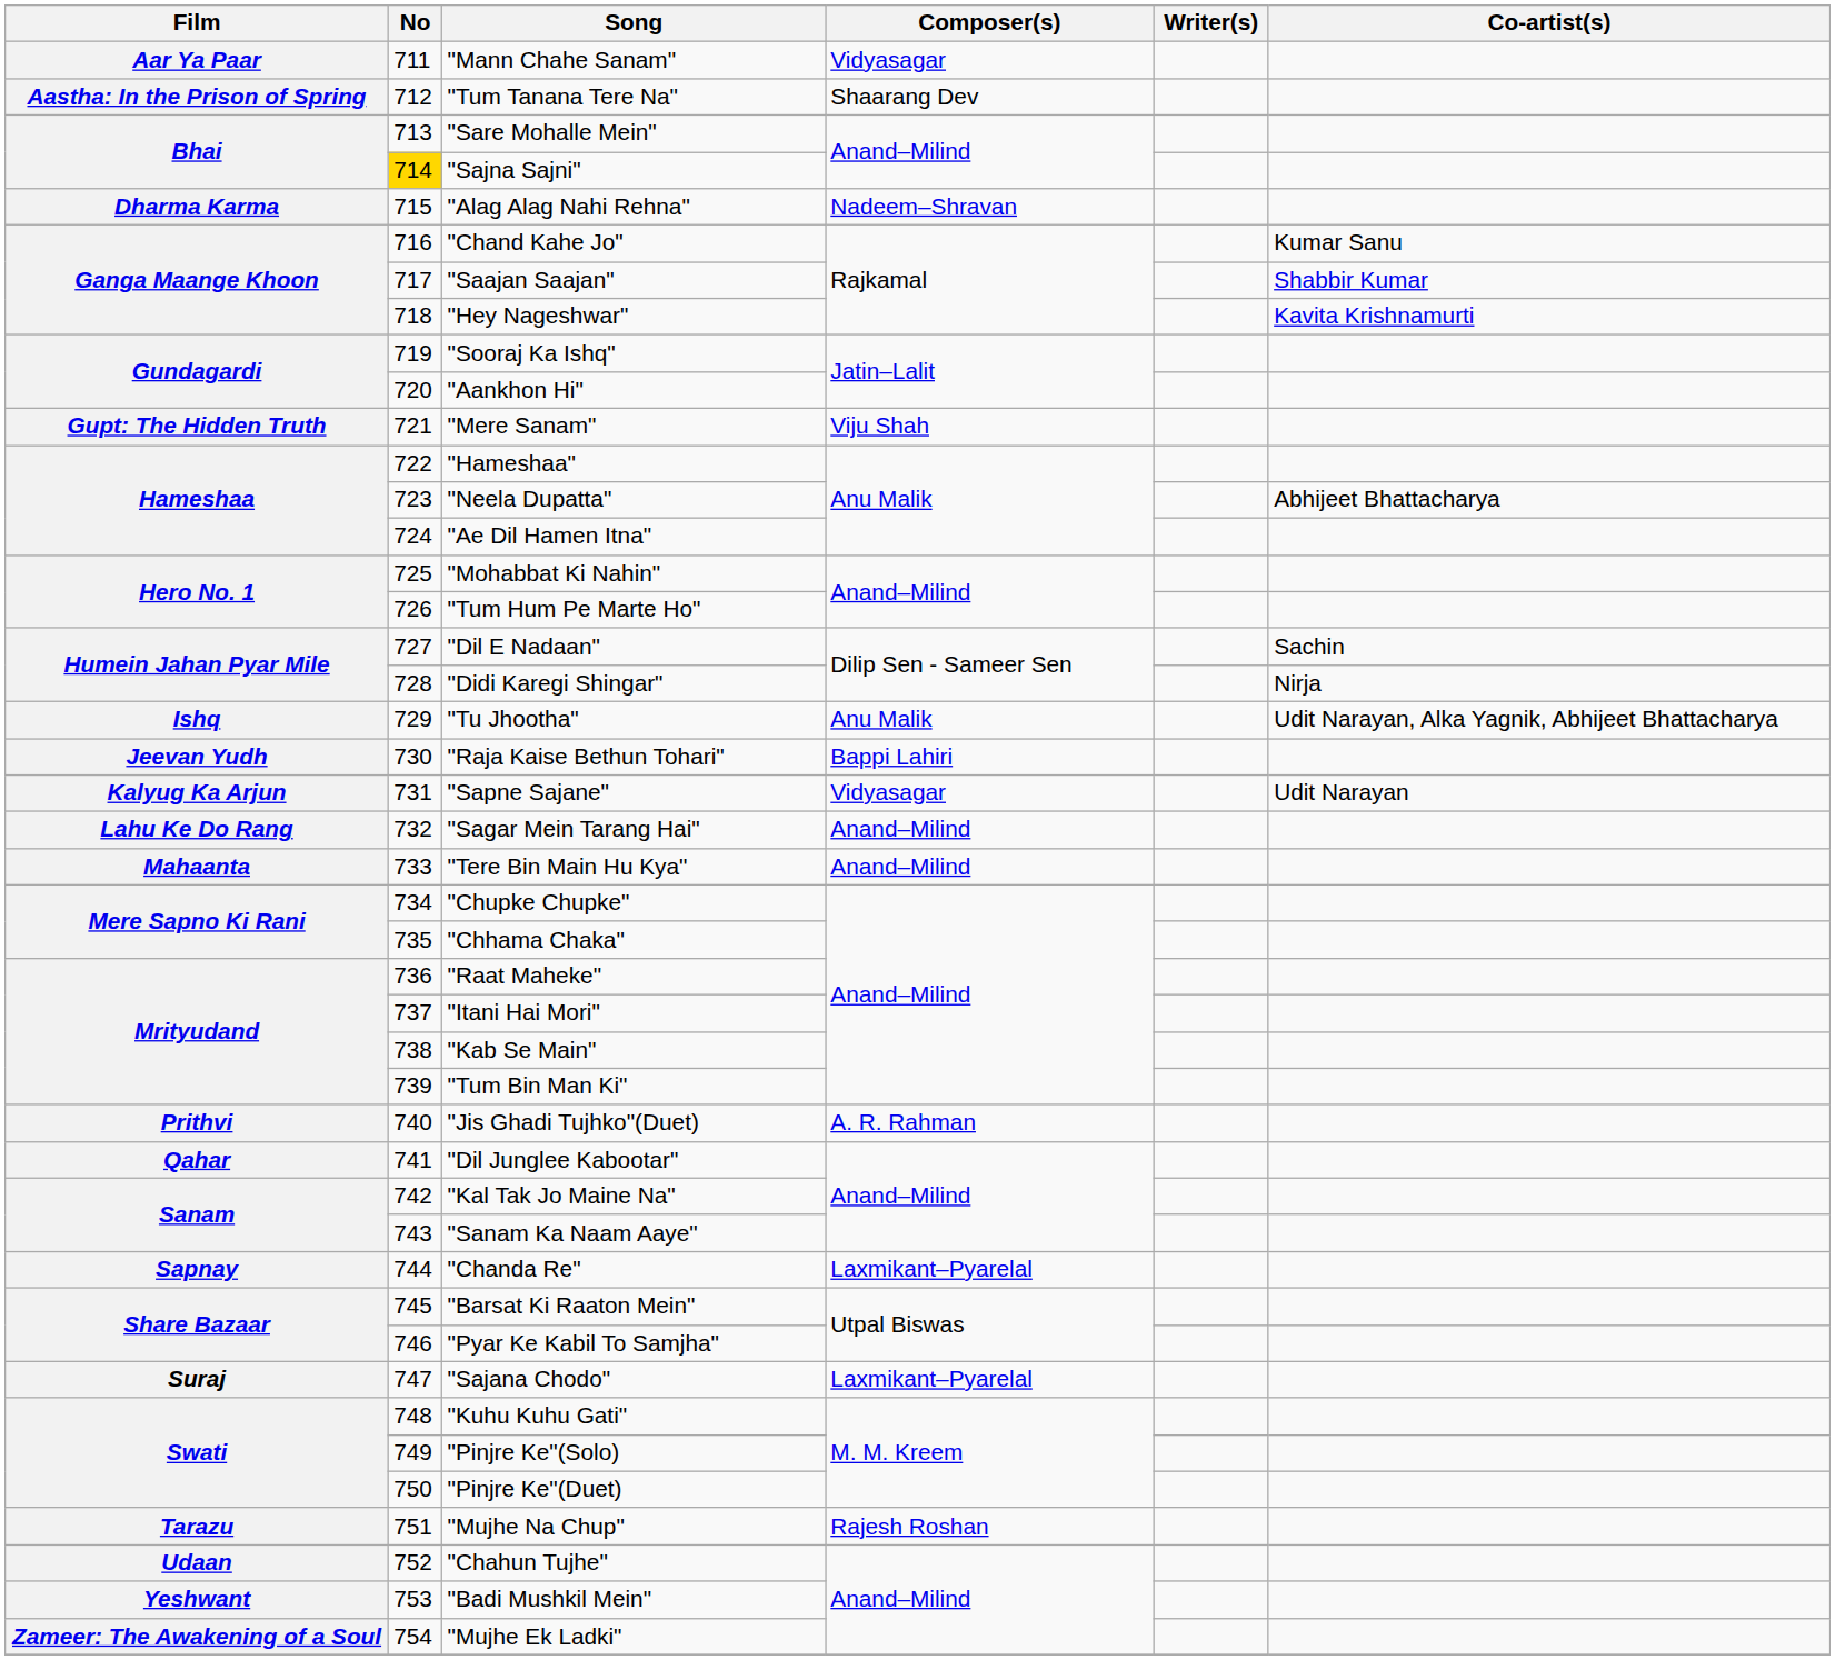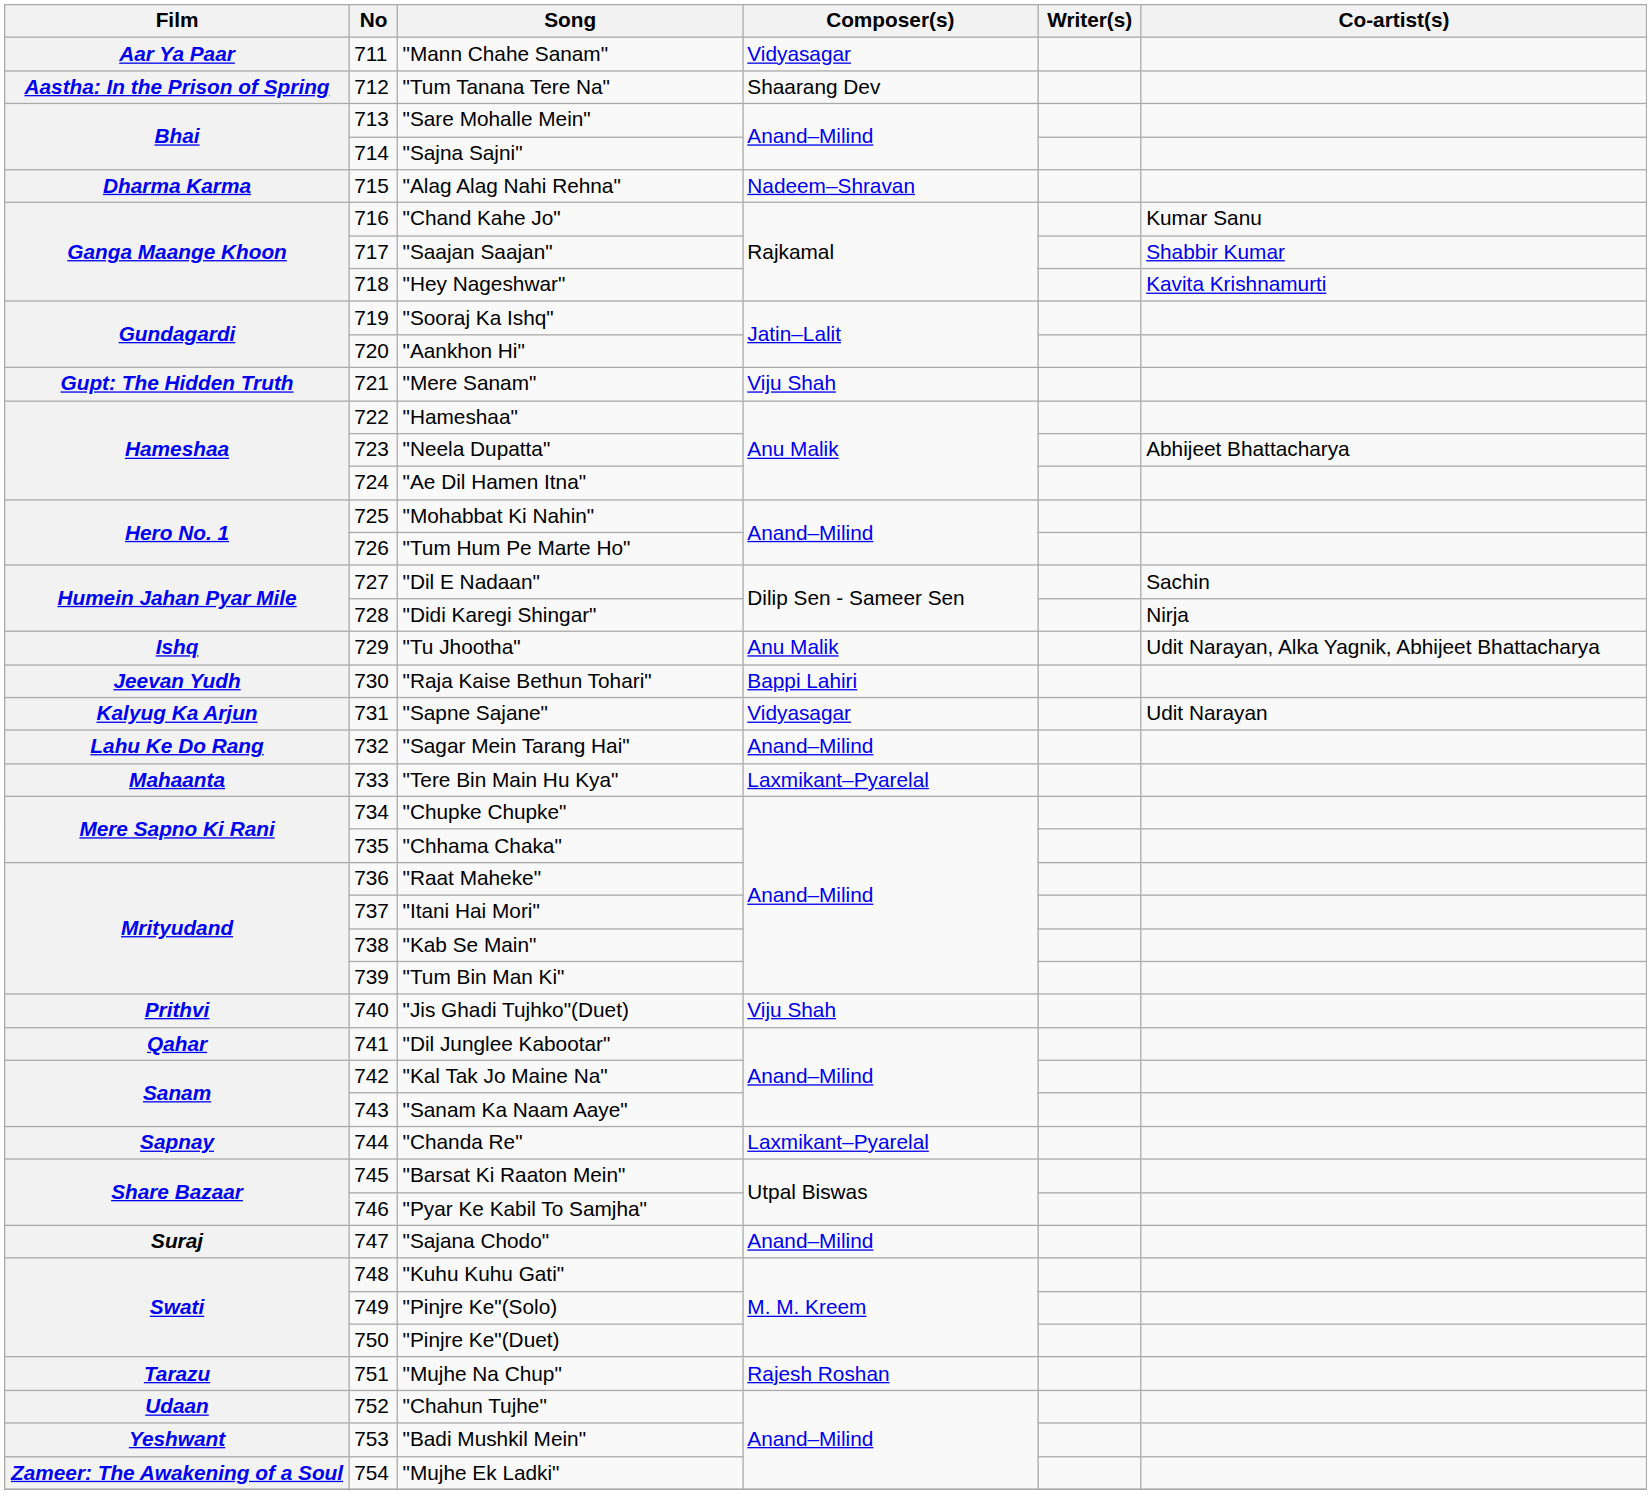"Sajna Sajni" | No: gold background -> no background
"Tere Bin Main Hu Kya" | Composer(s): Anand–Milind -> Laxmikant–Pyarelal
"Jis Ghadi Tujhko"(Duet) | Composer(s): A. R. Rahman -> Viju Shah
"Sajana Chodo" | Composer(s): Laxmikant–Pyarelal -> Anand–Milind
